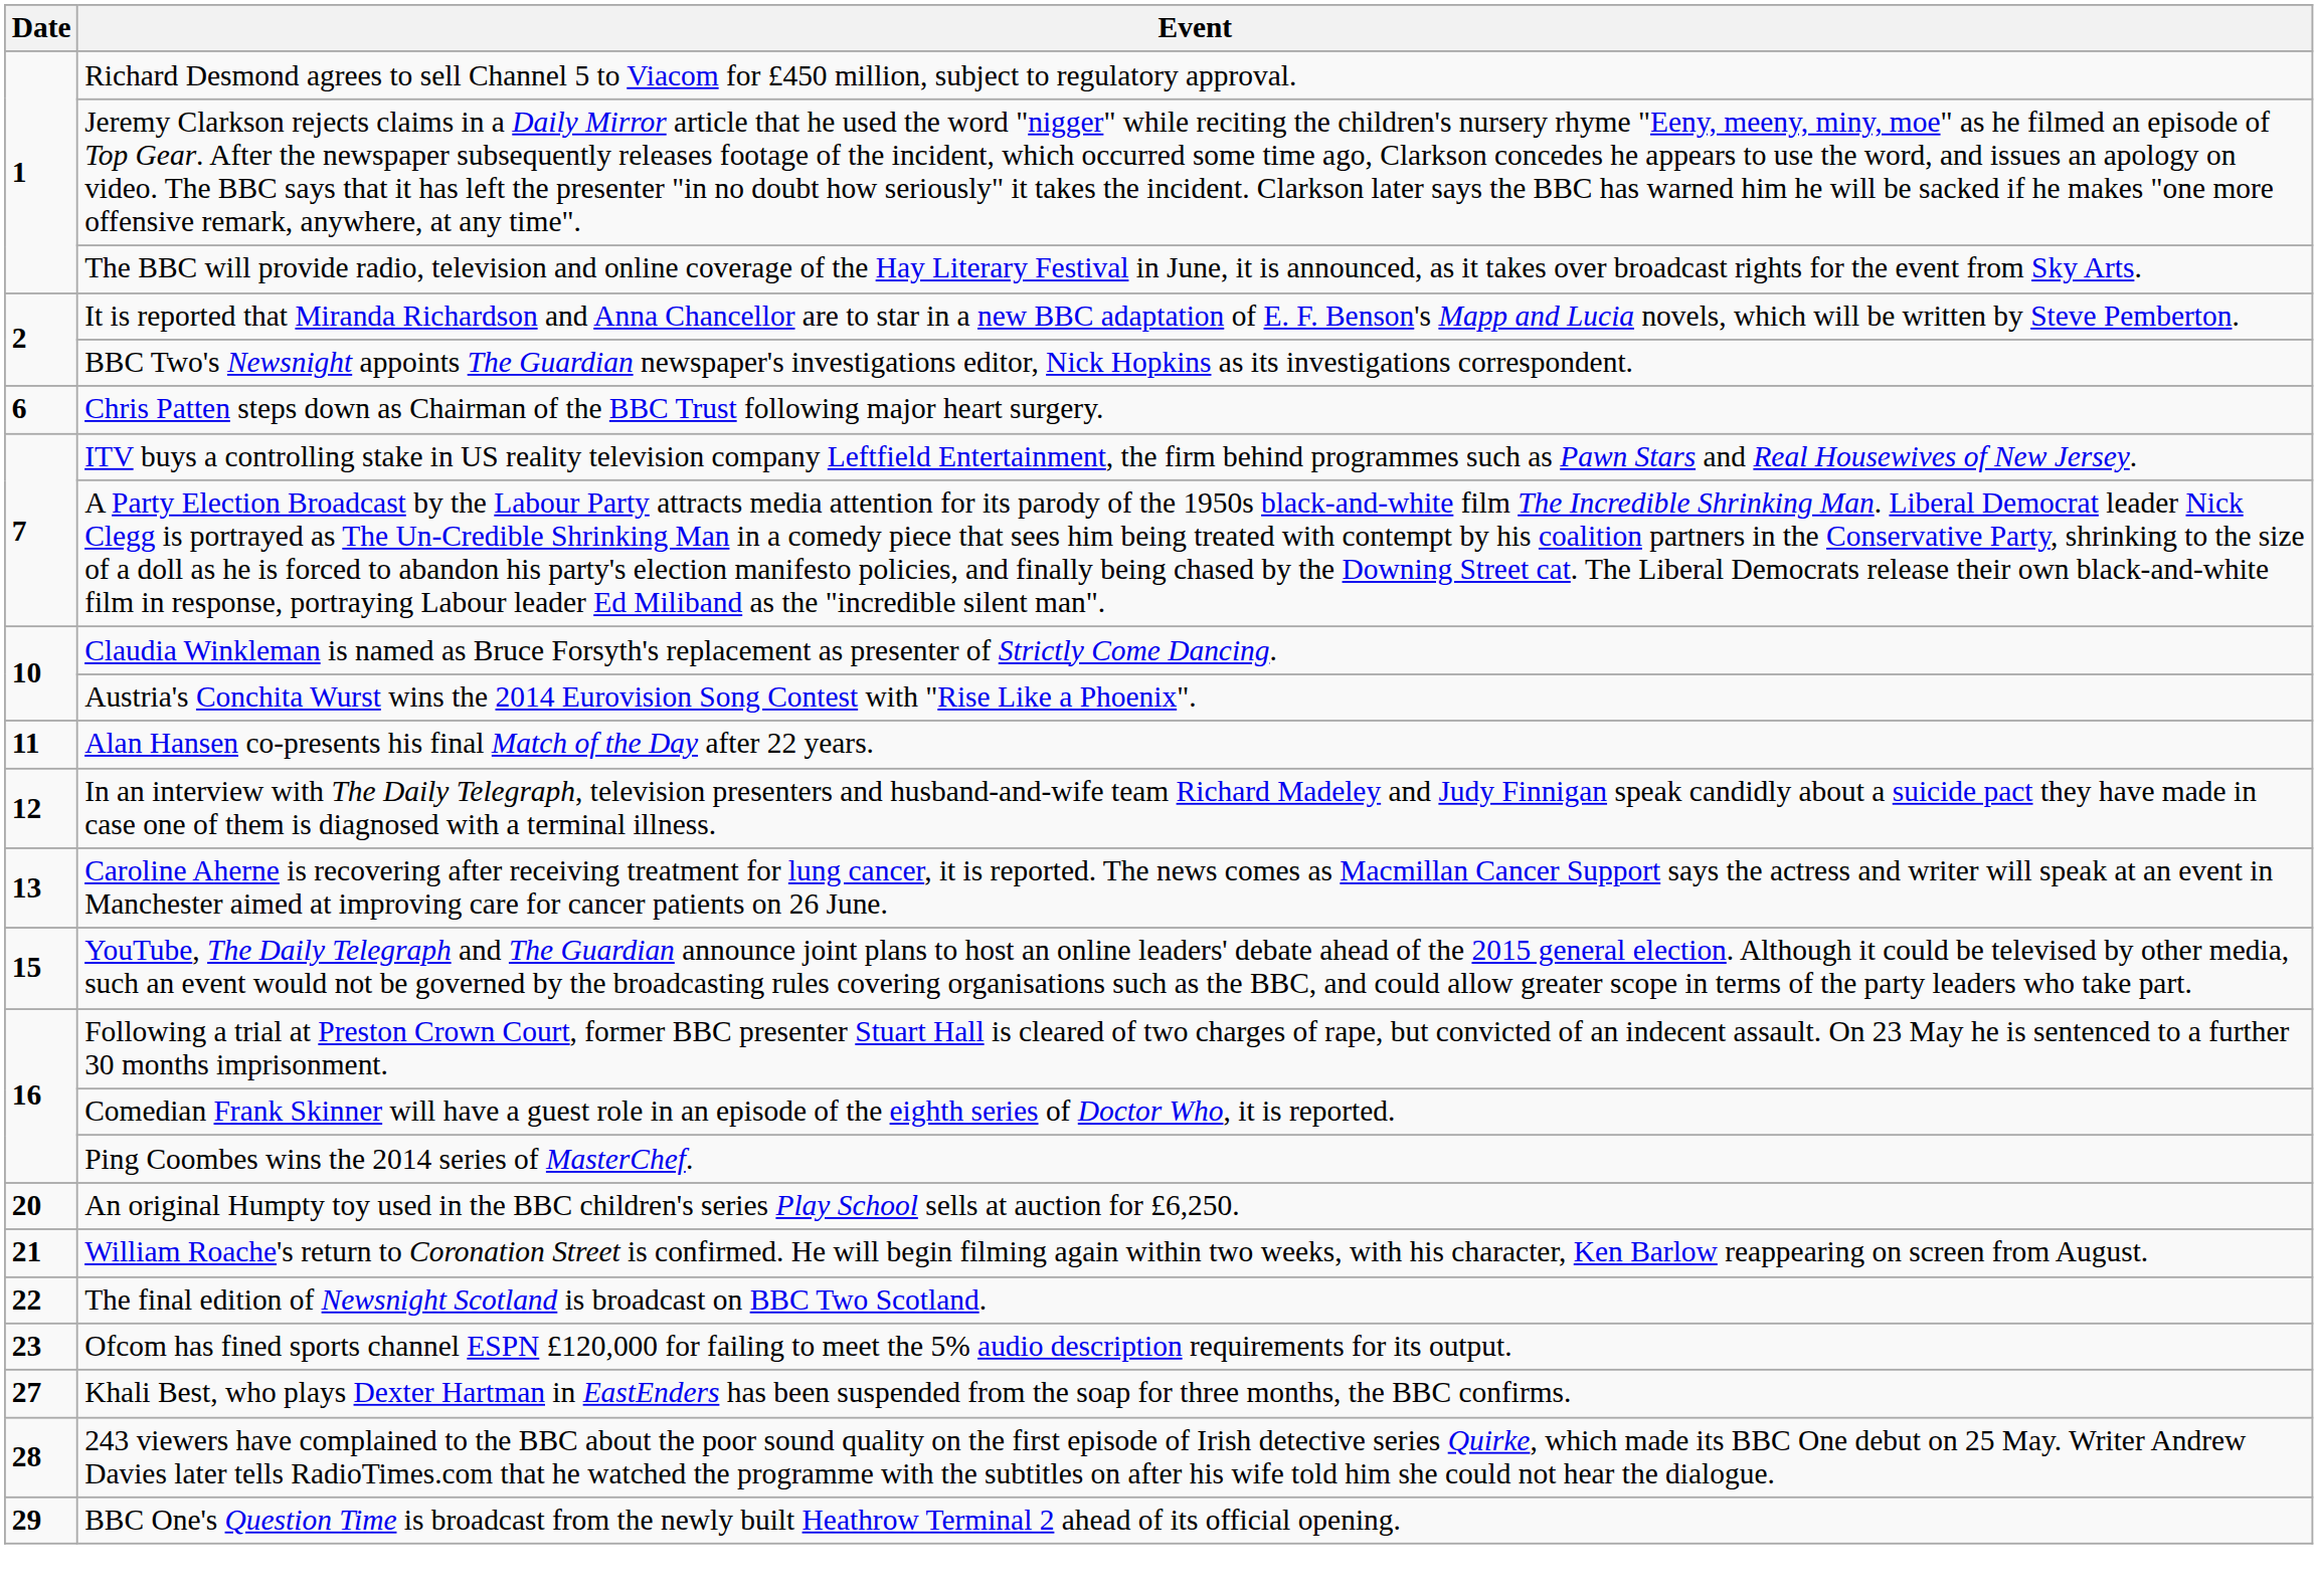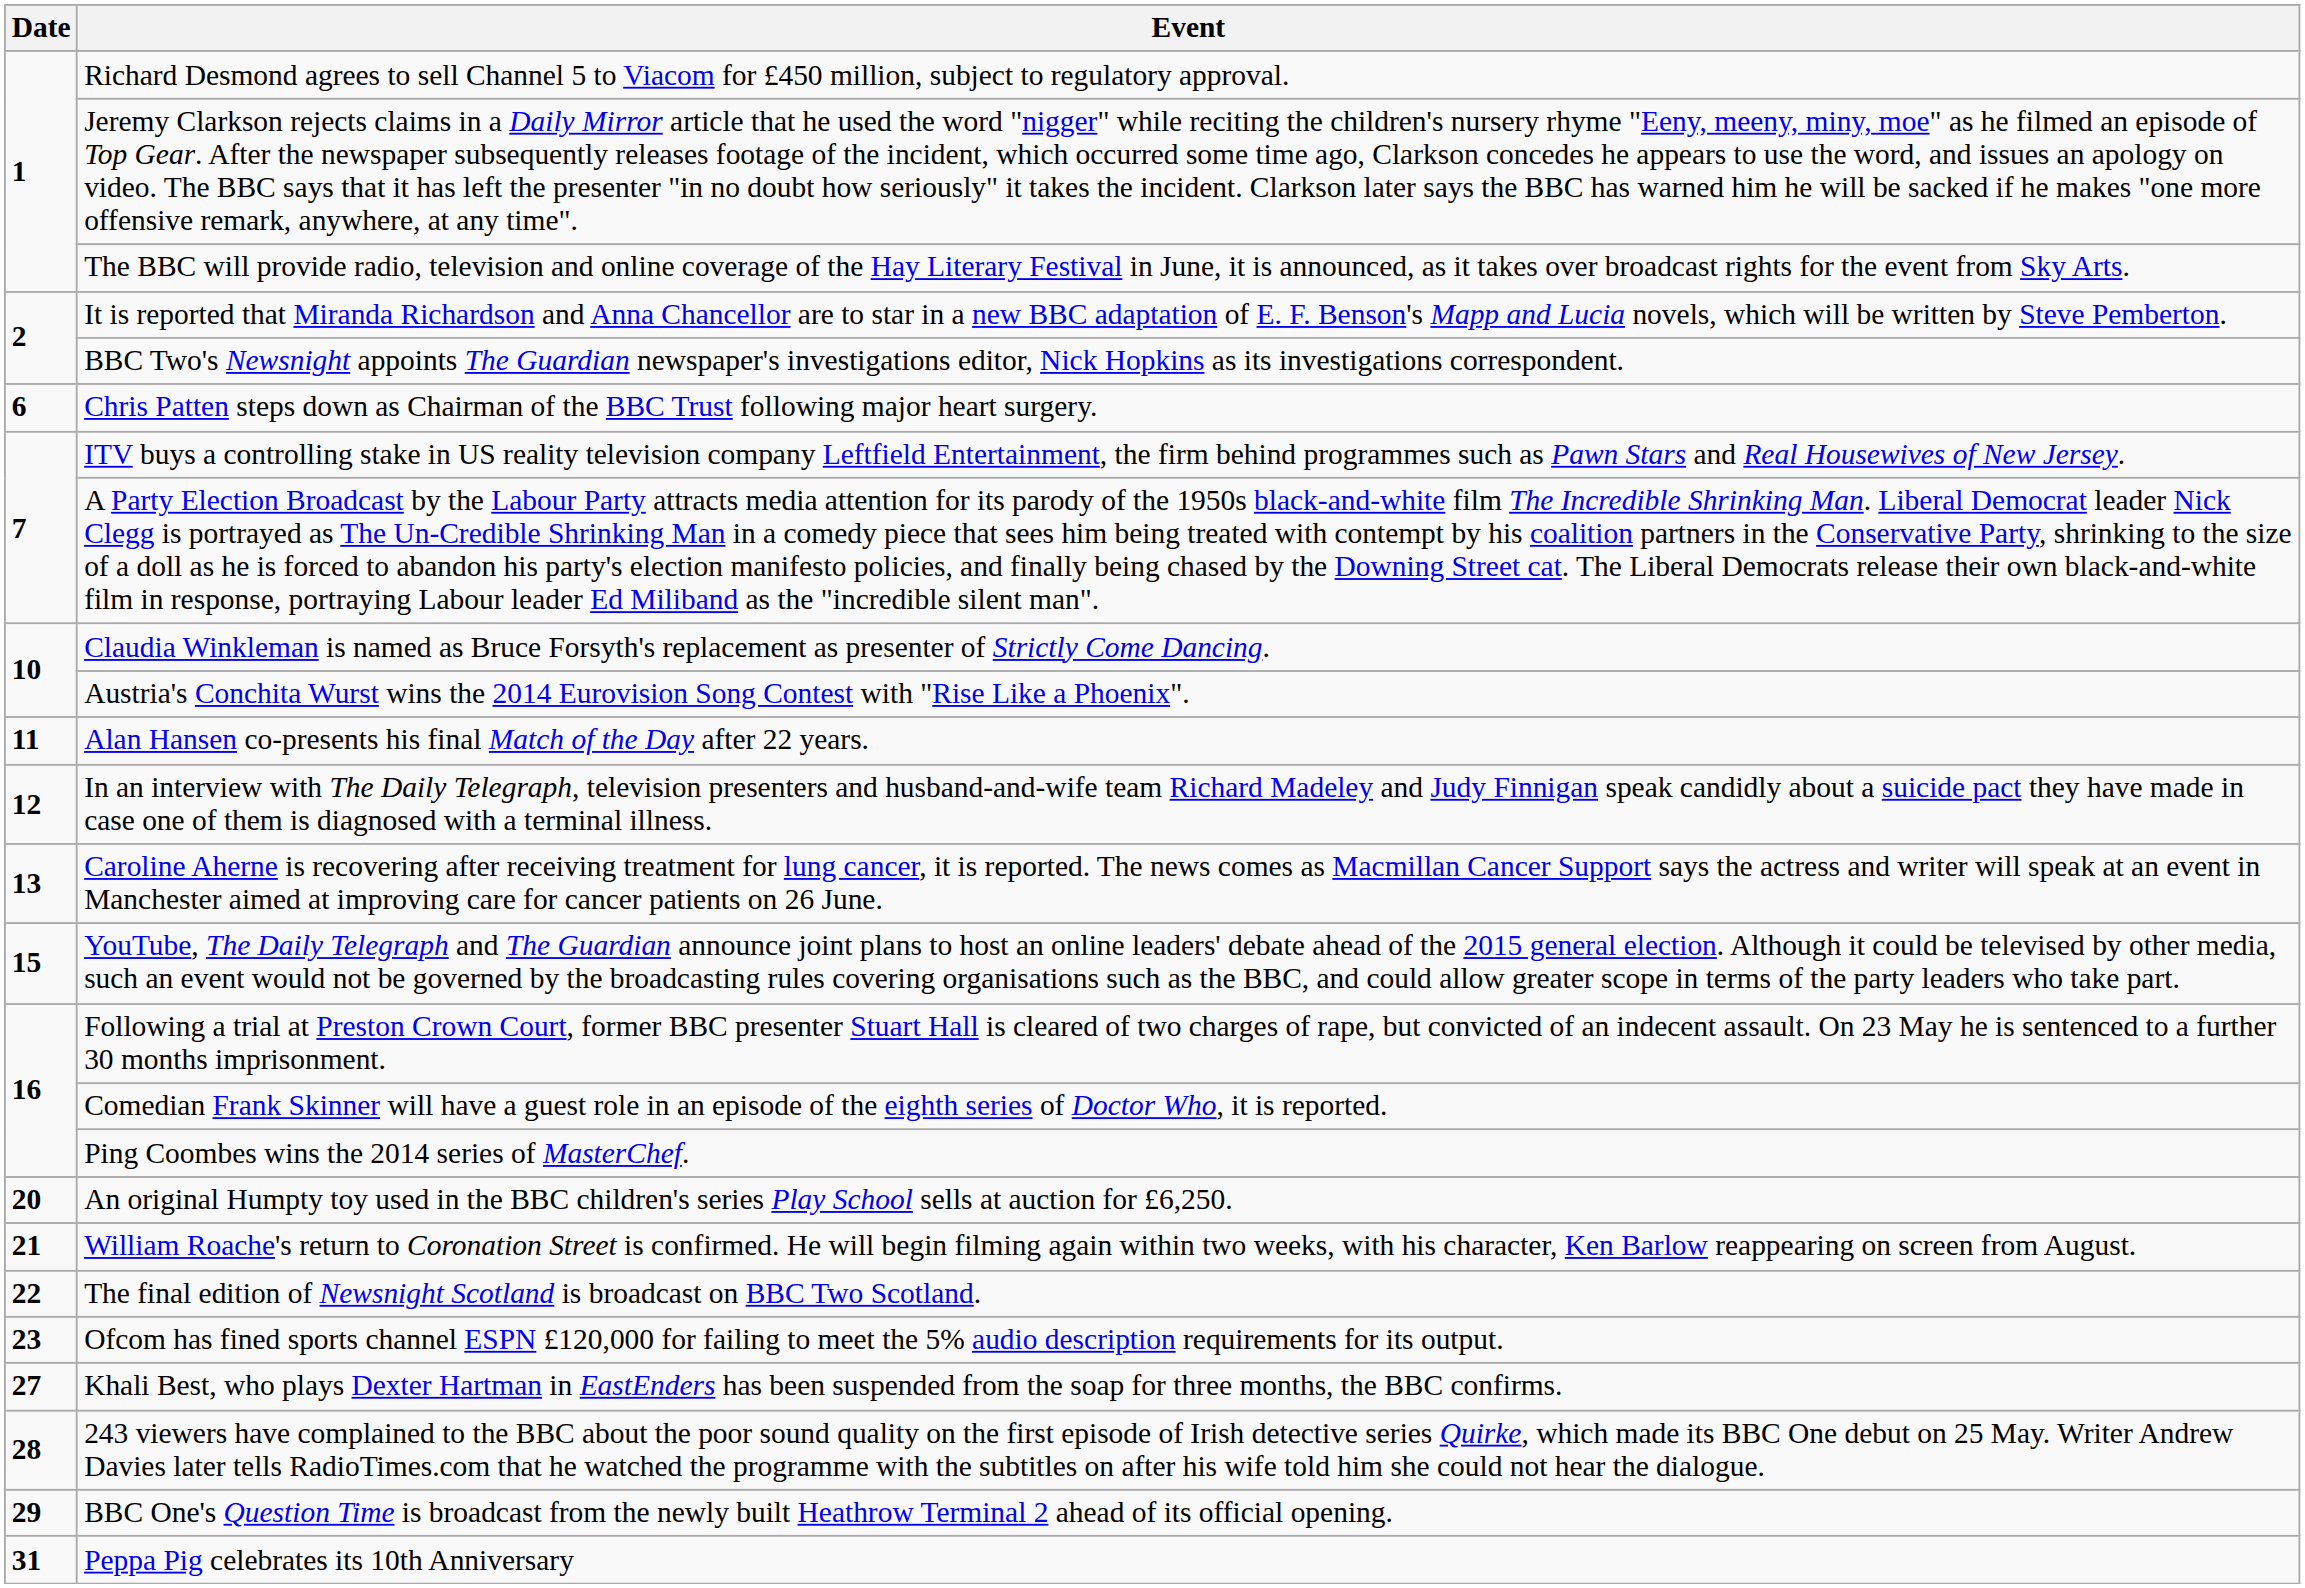+ row: 31 | Peppa Pig celebrates its 10th Anniversary
